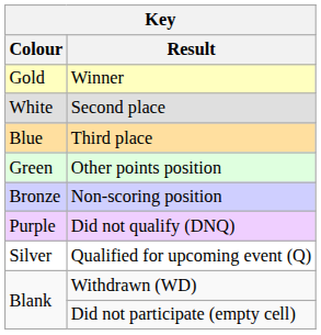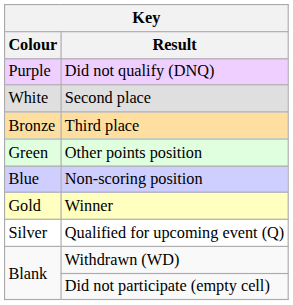rows swapped: Winner <-> Did not qualify (DNQ)
Third place | Colour: Blue -> Bronze
Non-scoring position | Colour: Bronze -> Blue
